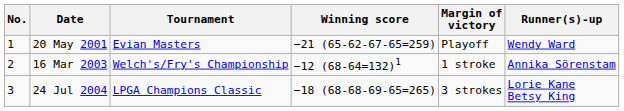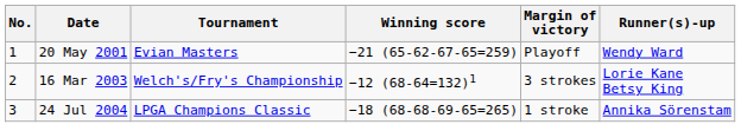16 Mar 2003 | Margin of victory: 1 stroke -> 3 strokes
16 Mar 2003 | Runner(s)-up: Annika Sörenstam -> Lorie Kane Betsy King
24 Jul 2004 | Margin of victory: 3 strokes -> 1 stroke
24 Jul 2004 | Runner(s)-up: Lorie Kane Betsy King -> Annika Sörenstam
